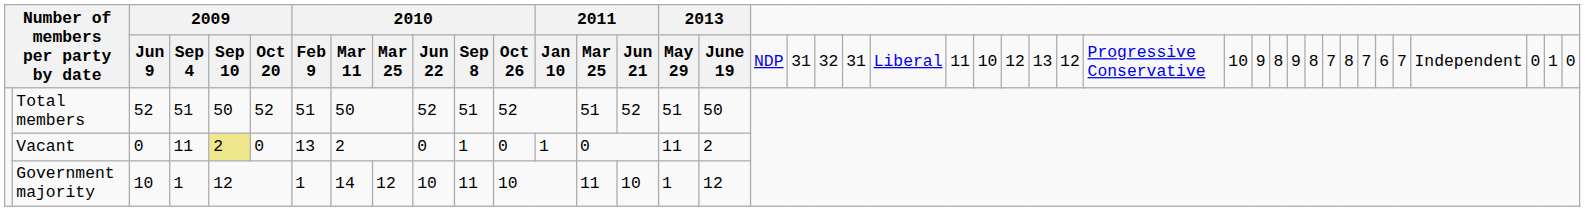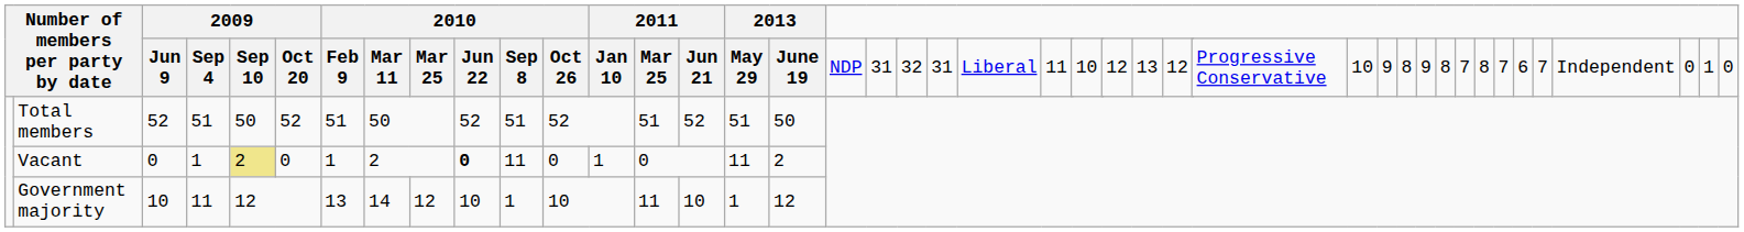Vacant | column 4: 11 -> 1
Vacant | column 7: 13 -> 1
Vacant | column 10: normal -> bold
Vacant | column 11: 1 -> 11
Government majority | column 4: 1 -> 11
Government majority | column 7: 1 -> 13
Government majority | column 11: 11 -> 1
